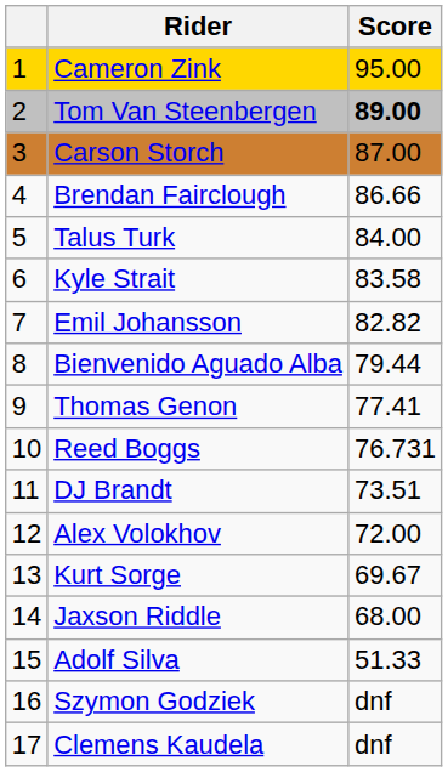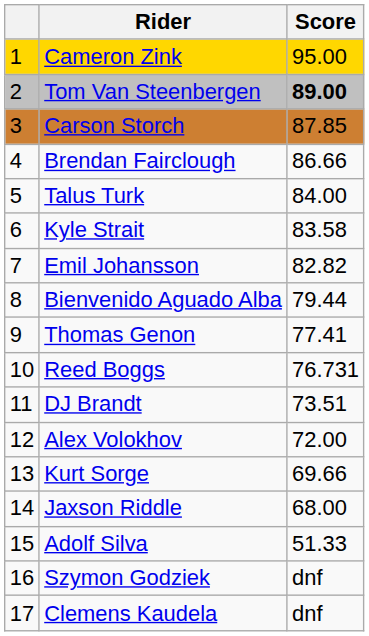Carson Storch | Score: 87.00 -> 87.85
Kurt Sorge | Score: 69.67 -> 69.66
